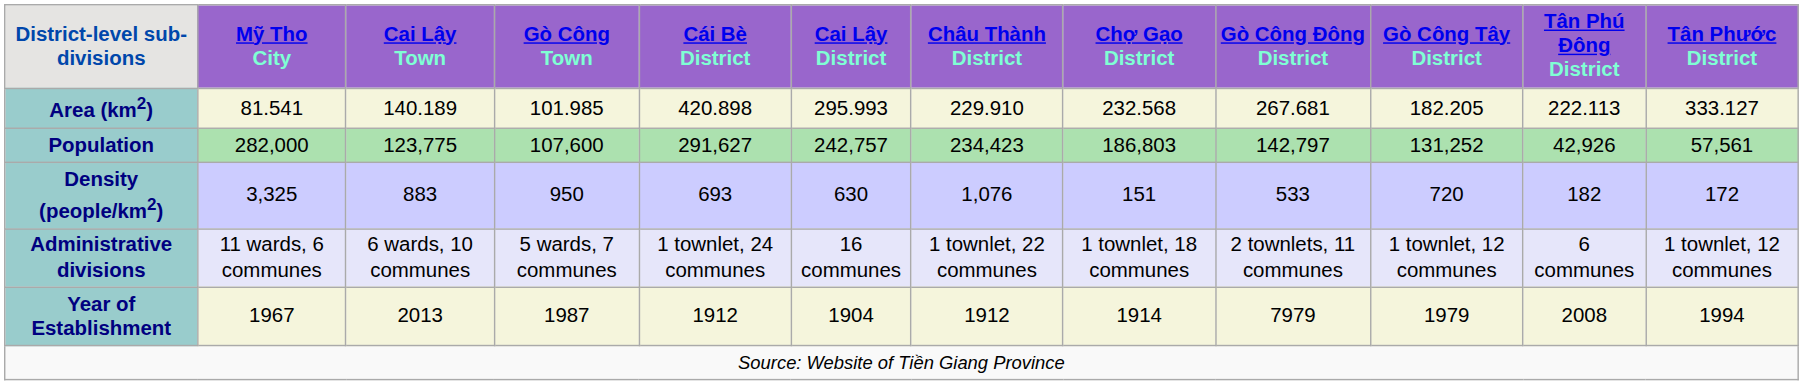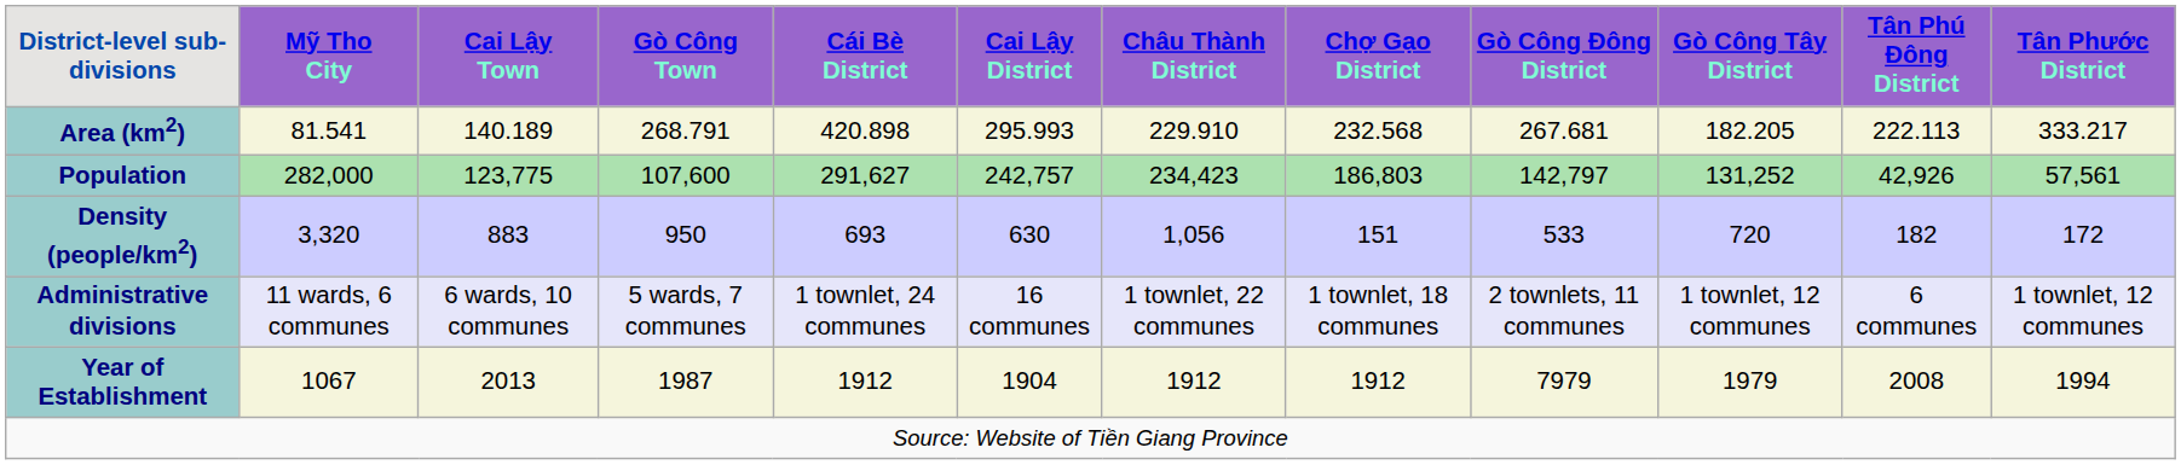Area (km2) | Gò Công Town: 101.985 -> 268.791
Area (km2) | Tân Phước District: 333.127 -> 333.217
Density (people/km2) | Mỹ Tho City: 3,325 -> 3,320
Density (people/km2) | Châu Thành District: 1,076 -> 1,056
Year of Establishment | Mỹ Tho City: 1967 -> 1067
Year of Establishment | Chợ Gạo District: 1914 -> 1912
